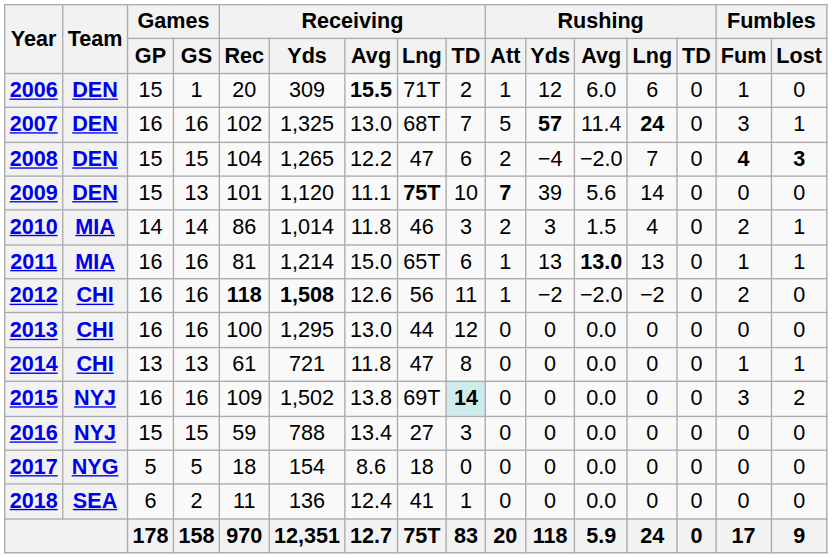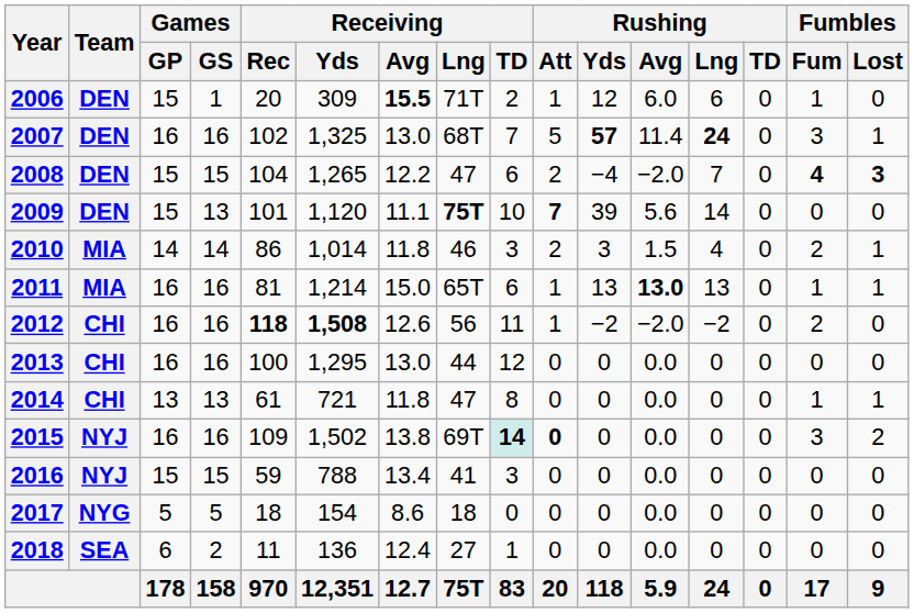2015 | Rushing / Att: normal -> bold
2016 | Receiving / Lng: 27 -> 41
2018 | Receiving / Lng: 41 -> 27
